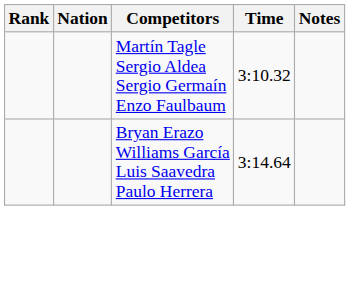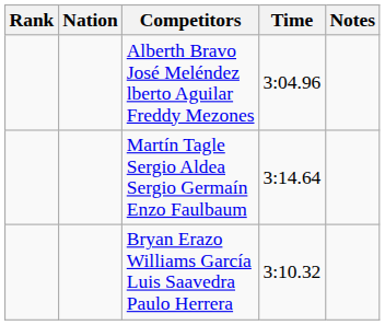+ row: Alberth Bravo José Meléndez lberto Aguilar Freddy Mezones | 3:04.96
Martín Tagle Sergio Aldea Sergio Germaín Enzo Faulbaum | Time: 3:10.32 -> 3:14.64
Bryan Erazo Williams García Luis Saavedra Paulo Herrera | Time: 3:14.64 -> 3:10.32
